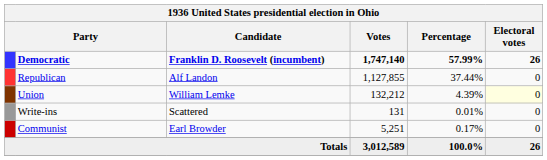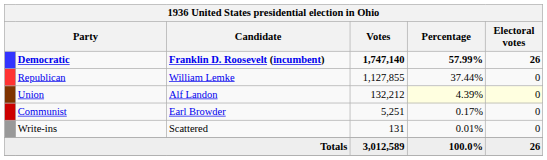Republican | Candidate: Alf Landon -> William Lemke
Union | Candidate: William Lemke -> Alf Landon
Union | Percentage: no background -> lightyellow background
rows swapped: Communist <-> Write-ins
